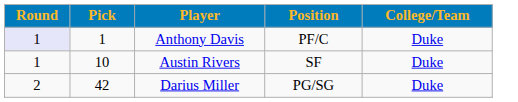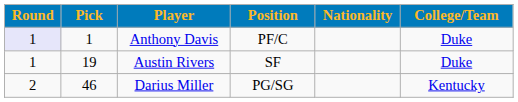+ column: Nationality
Austin Rivers | Pick: 10 -> 19
Darius Miller | Pick: 42 -> 46
Darius Miller | College/Team: Duke -> Kentucky
